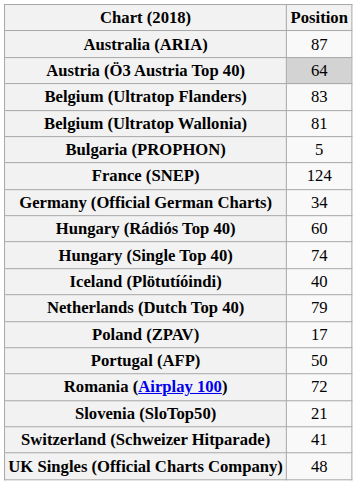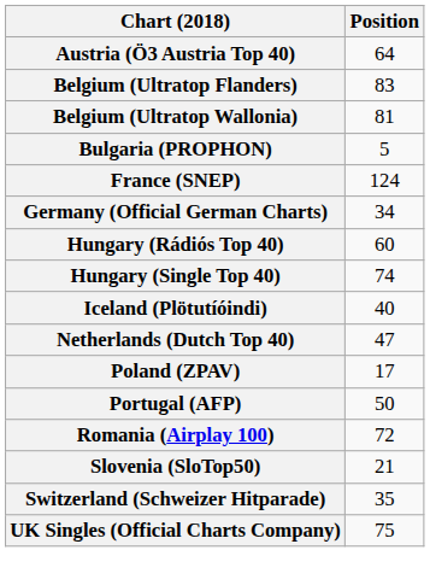- row: Australia (ARIA) | 87
Austria (Ö3 Austria Top 40) | Position: lightgrey background -> no background
Netherlands (Dutch Top 40) | Position: 79 -> 47
Switzerland (Schweizer Hitparade) | Position: 41 -> 35
UK Singles (Official Charts Company) | Position: 48 -> 75
